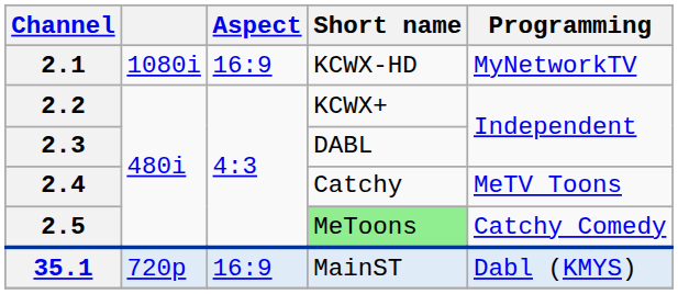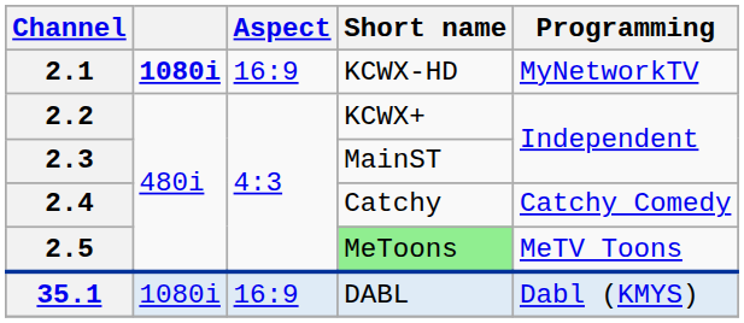2.1 | column 2: normal -> bold
2.3 | Short name: DABL -> MainST
2.4 | Programming: MeTV Toons -> Catchy Comedy
2.5 | Programming: Catchy Comedy -> MeTV Toons
35.1 | column 2: 720p -> 1080i
35.1 | Short name: MainST -> DABL
